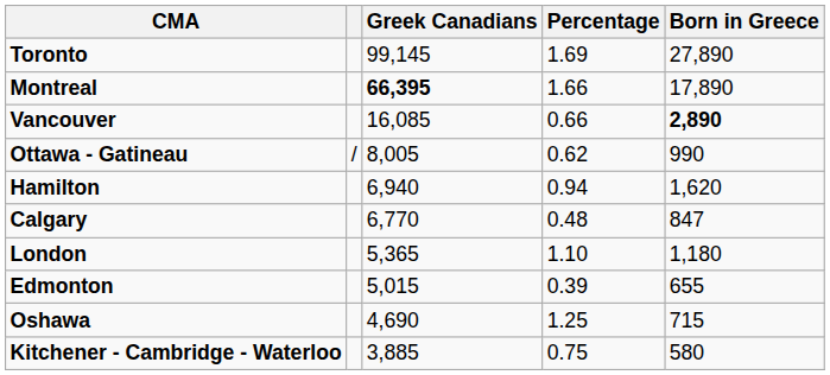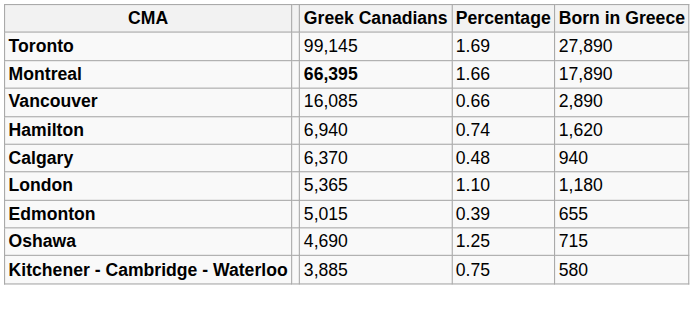Vancouver | Born in Greece: bold -> normal
- row: Ottawa - Gatineau | / | 8,005 | 0.62 | 990
Hamilton | Percentage: 0.94 -> 0.74
Calgary | Greek Canadians: 6,770 -> 6,370
Calgary | Born in Greece: 847 -> 940
